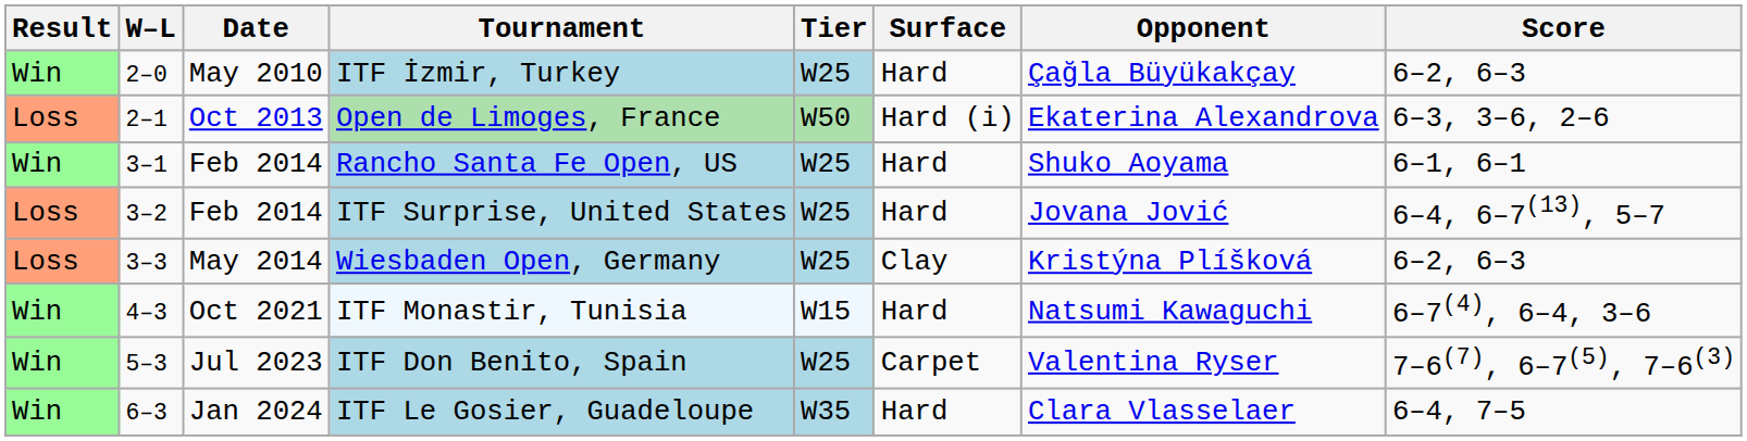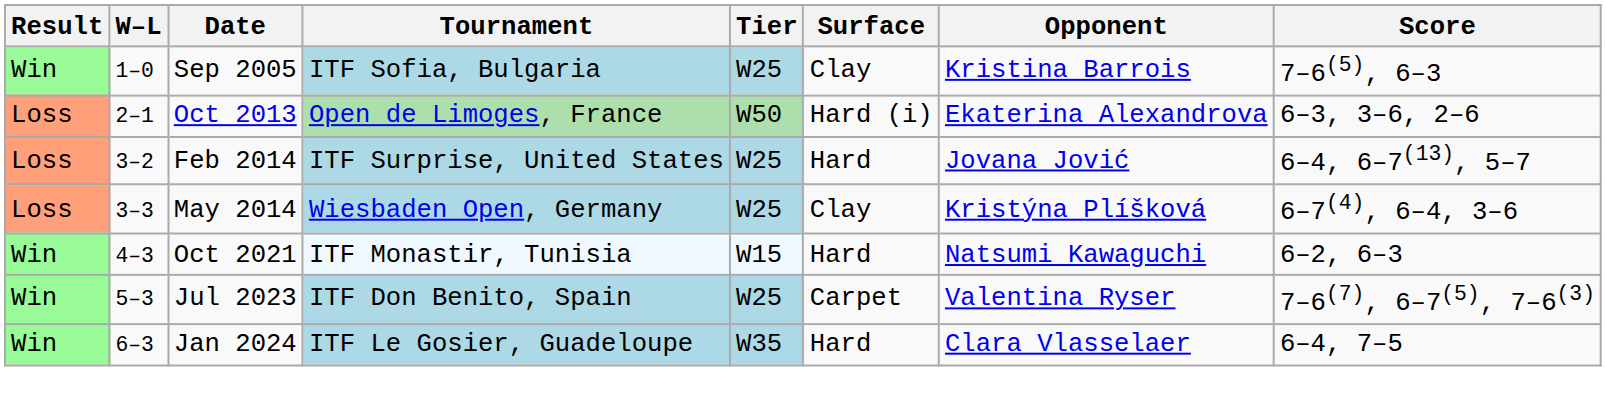+ row: Win | 1–0 | Sep 2005 | ITF Sofia, Bulgaria | W25 | Clay | Kristina Barrois | 7–6(5), 6–3
- row: Win | 2–0 | May 2010 | ITF İzmir, Turkey | W25 | Hard | Çağla Büyükakçay | 6–2, 6–3
- row: Win | 3–1 | Feb 2014 | Rancho Santa Fe Open, US | W25 | Hard | Shuko Aoyama | 6–1, 6–1
Wiesbaden Open, Germany | Score: 6–2, 6–3 -> 6–7(4), 6–4, 3–6
ITF Monastir, Tunisia | Score: 6–7(4), 6–4, 3–6 -> 6–2, 6–3
